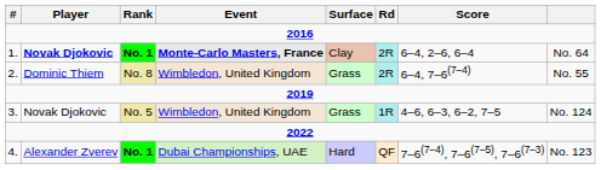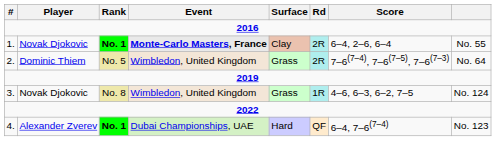1. | Player: bold -> normal
1. | column 8: No. 64 -> No. 55
2. | Rank: No. 8 -> No. 5
2. | Score: 6–4, 7–6(7–4) -> 7–6(7–4), 7–6(7–5), 7–6(7–3)
2. | column 8: No. 55 -> No. 64
3. | Rank: No. 5 -> No. 8
4. | Score: 7–6(7–4), 7–6(7–5), 7–6(7–3) -> 6–4, 7–6(7–4)
